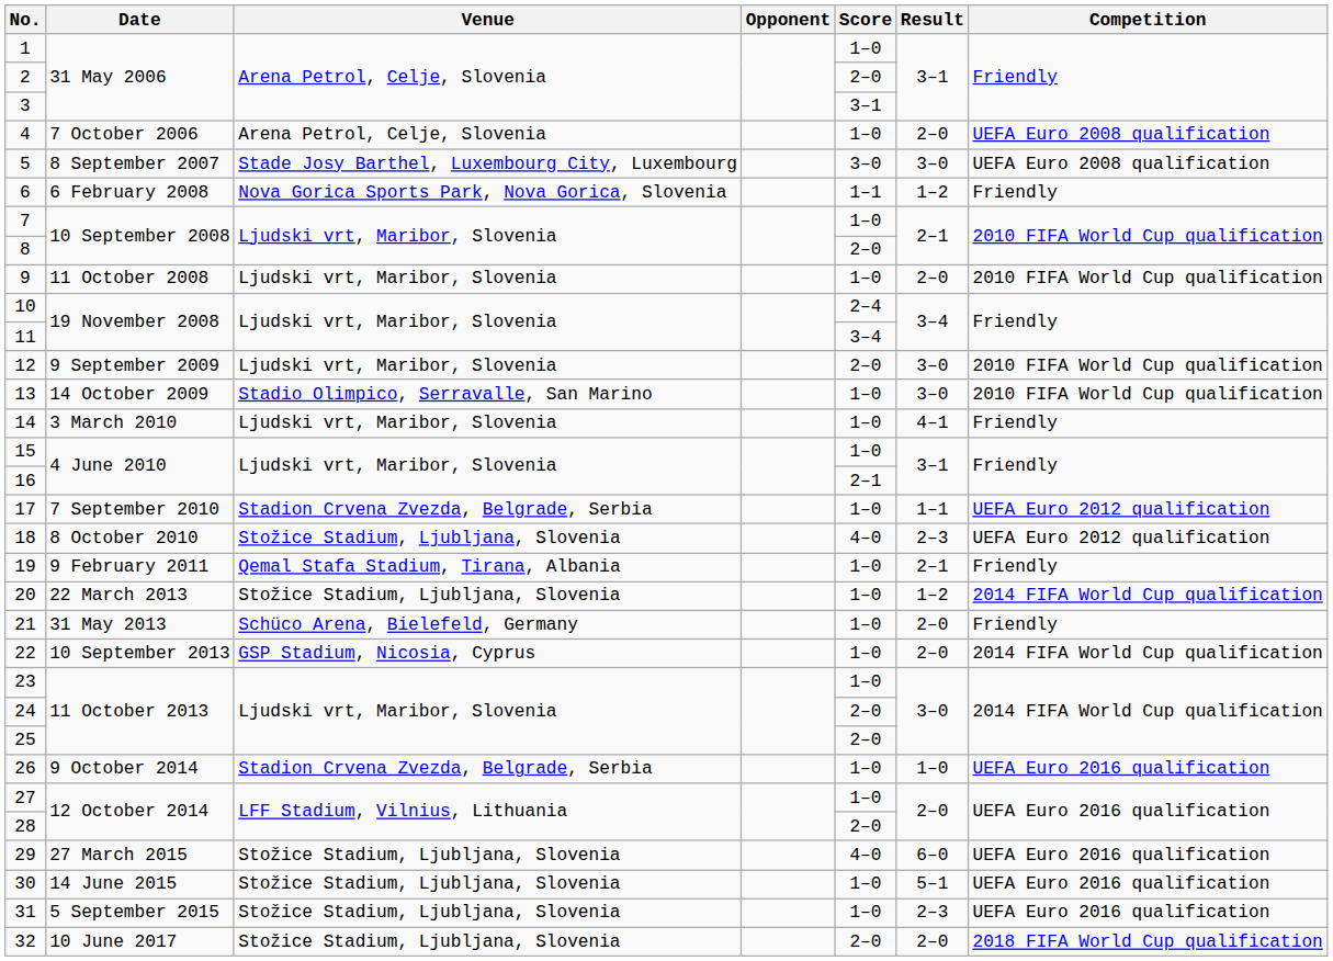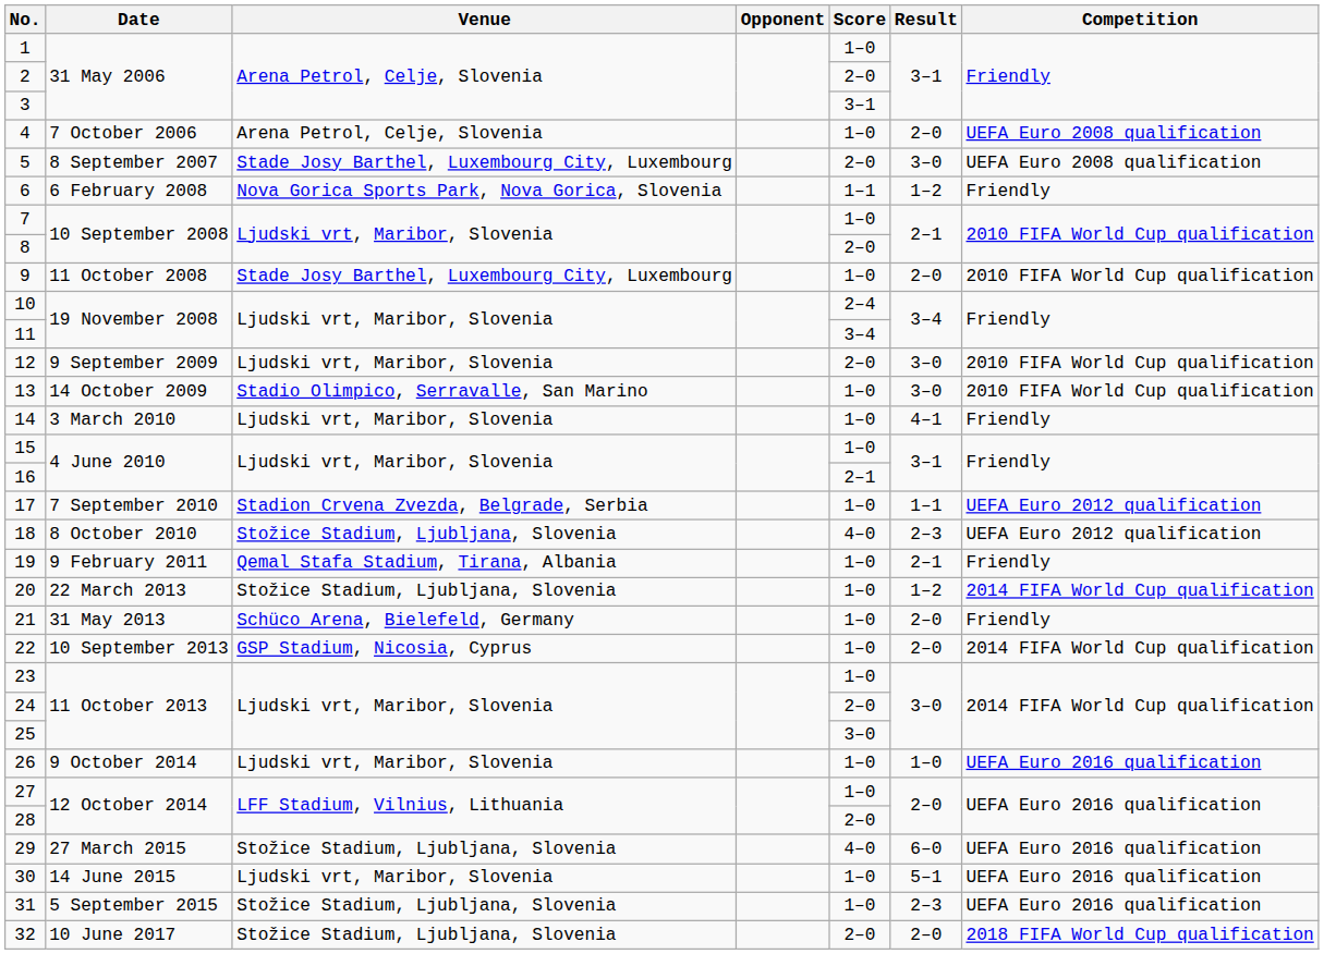5 | Score: 3–0 -> 2–0
9 | Venue: Ljudski vrt, Maribor, Slovenia -> Stade Josy Barthel, Luxembourg City, Luxembourg
25 | Score: 2–0 -> 3–0
26 | Venue: Stadion Crvena Zvezda, Belgrade, Serbia -> Ljudski vrt, Maribor, Slovenia
30 | Venue: Stožice Stadium, Ljubljana, Slovenia -> Ljudski vrt, Maribor, Slovenia
